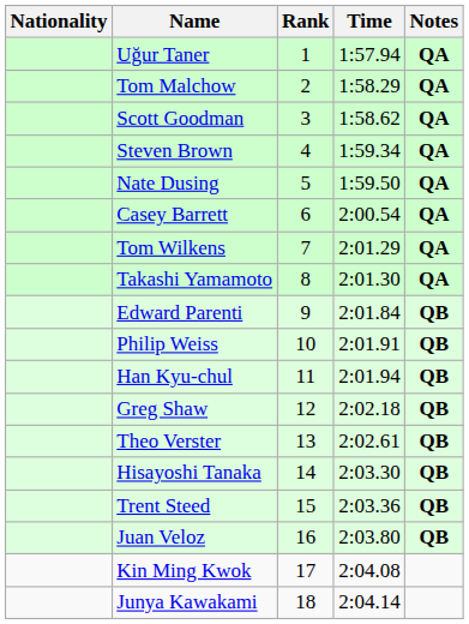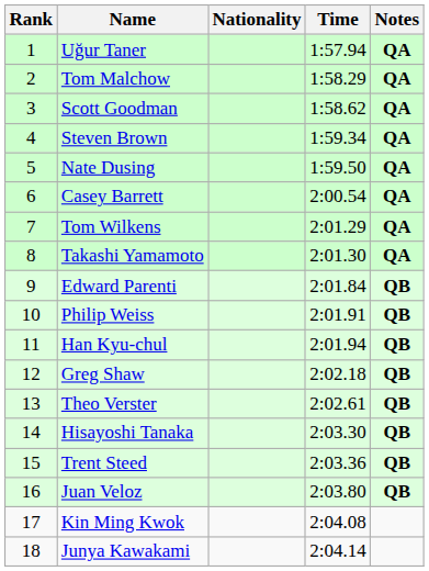columns swapped: Rank <-> Nationality
